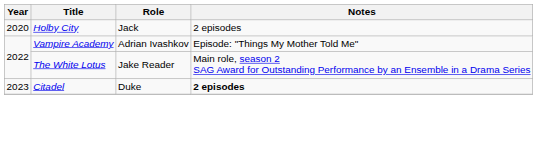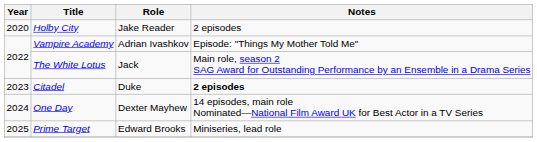Holby City | Role: Jack -> Jake Reader
The White Lotus | Role: Jake Reader -> Jack
+ row: 2024 | One Day | Dexter Mayhew | 14 episodes, main role Nominated—National Film Award UK for Best Actor in a TV Series
+ row: 2025 | Prime Target | Edward Brooks | Miniseries, lead role
